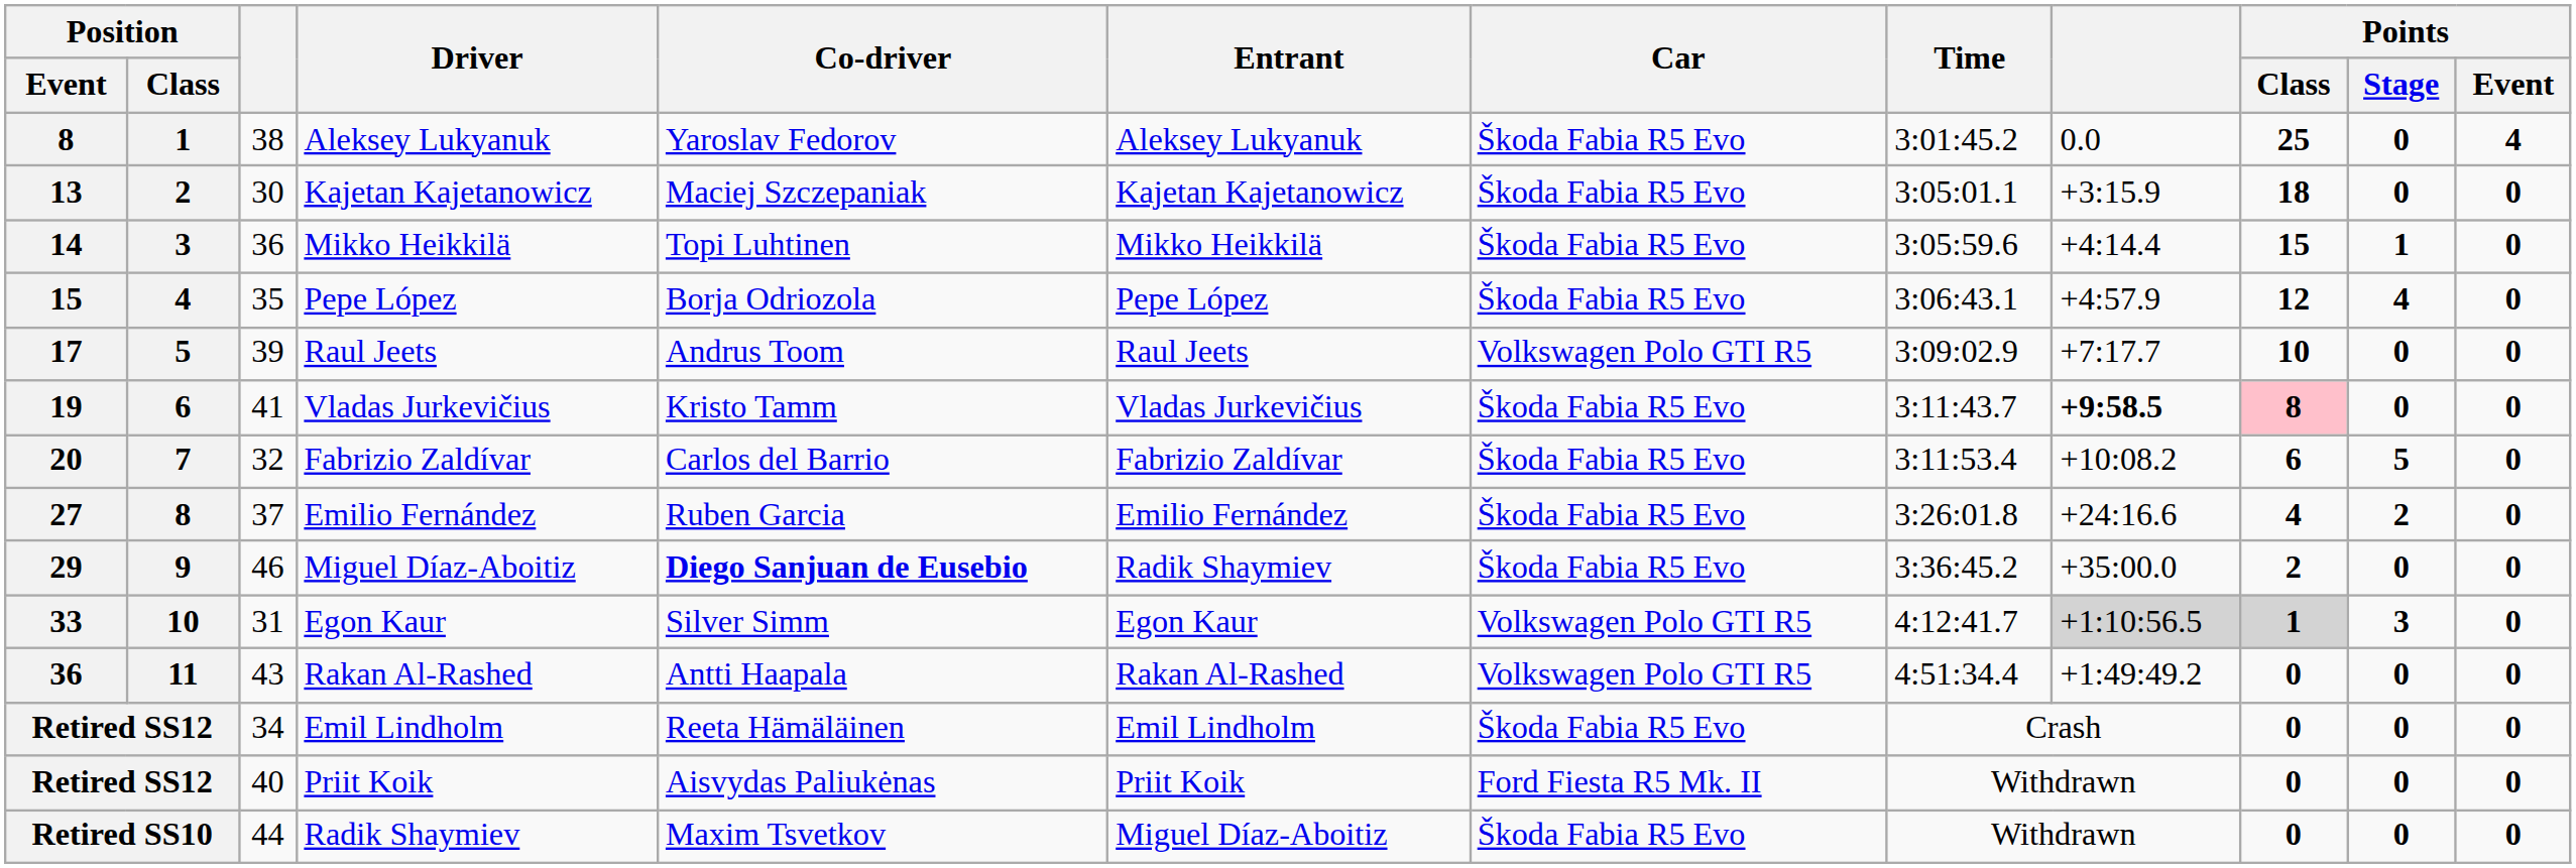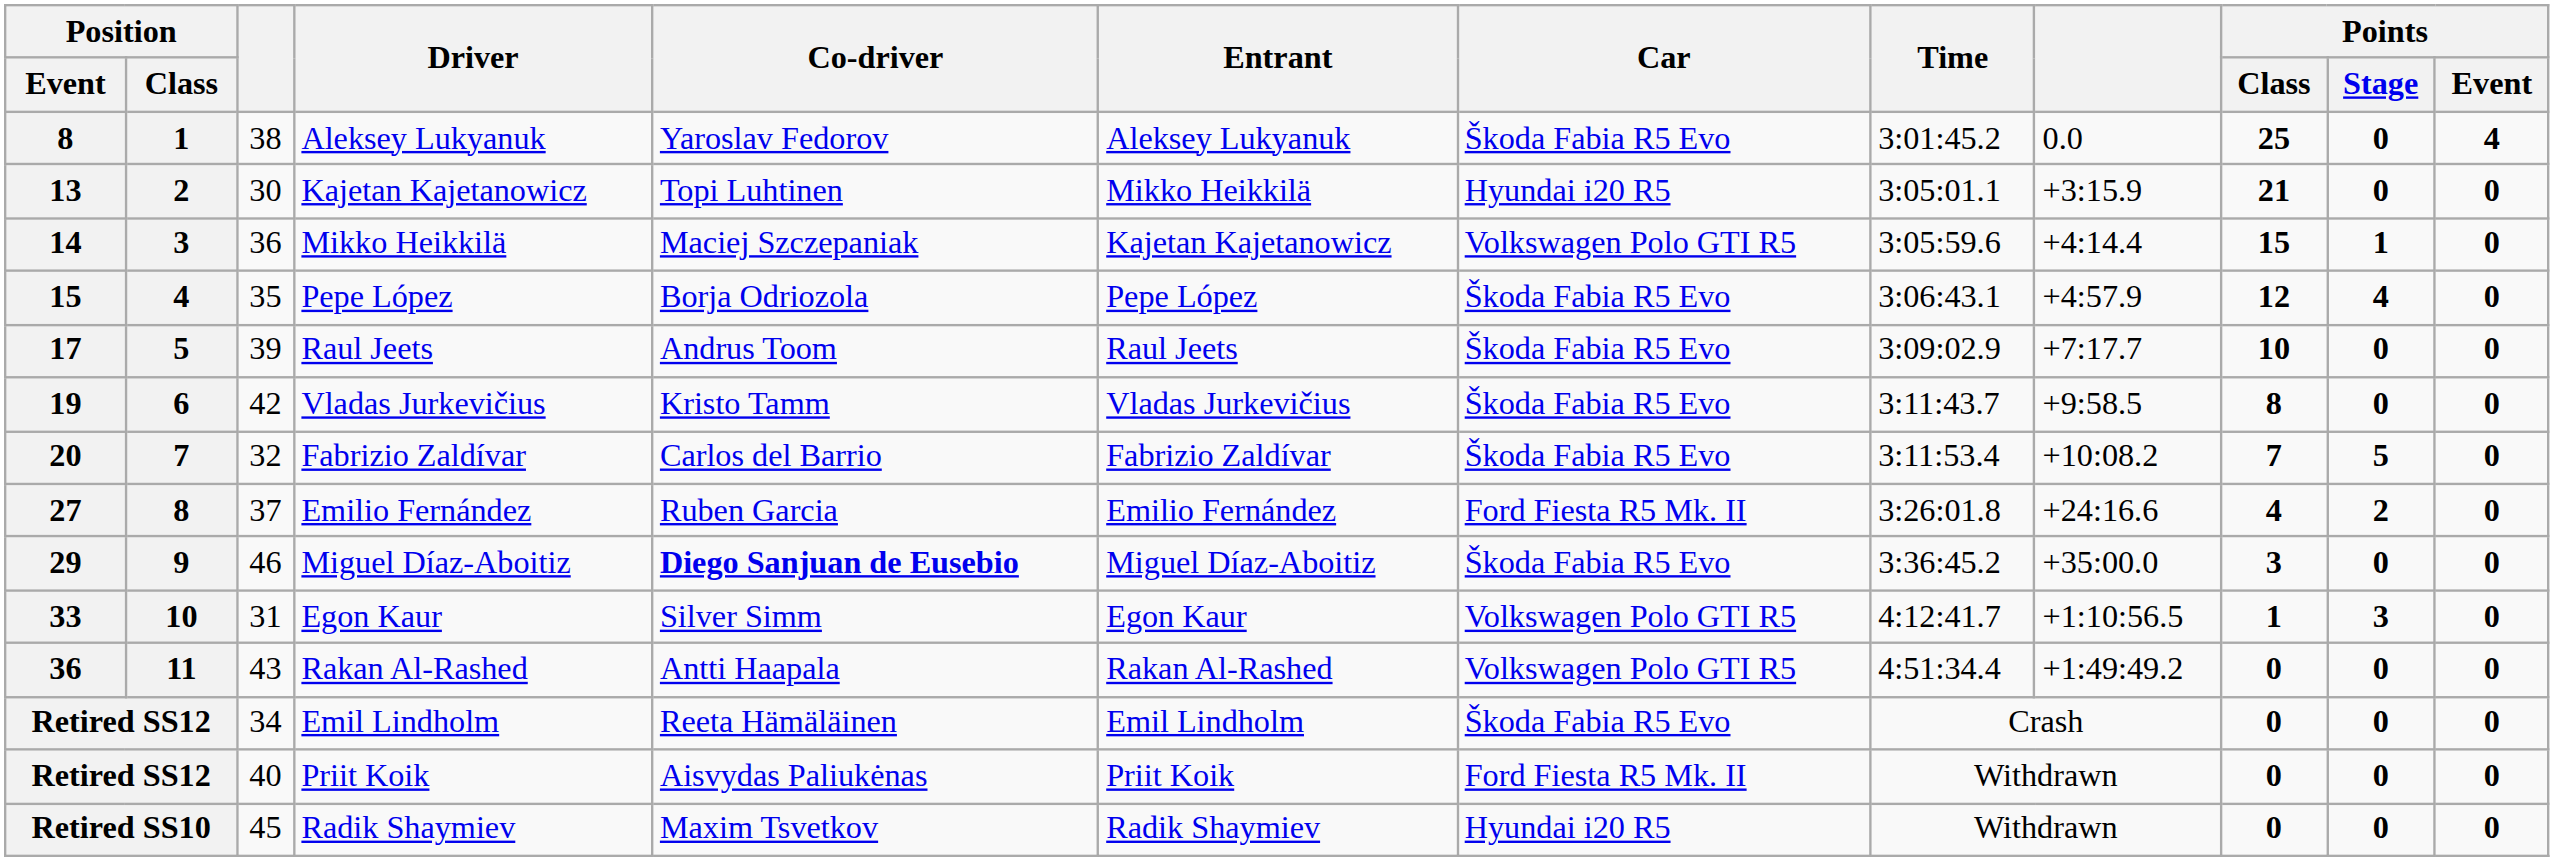13 | Co-driver: Maciej Szczepaniak -> Topi Luhtinen
13 | Entrant: Kajetan Kajetanowicz -> Mikko Heikkilä
13 | Car: Škoda Fabia R5 Evo -> Hyundai i20 R5
13 | Points / Class: 18 -> 21
14 | Co-driver: Topi Luhtinen -> Maciej Szczepaniak
14 | Entrant: Mikko Heikkilä -> Kajetan Kajetanowicz
14 | Car: Škoda Fabia R5 Evo -> Volkswagen Polo GTI R5
17 | Car: Volkswagen Polo GTI R5 -> Škoda Fabia R5 Evo
19 | column 3: 41 -> 42
19 | column 9: bold -> normal
19 | Points / Class: pink background -> no background
20 | Points / Class: 6 -> 7
27 | Car: Škoda Fabia R5 Evo -> Ford Fiesta R5 Mk. II
29 | Entrant: Radik Shaymiev -> Miguel Díaz-Aboitiz
29 | Points / Class: 2 -> 3
33 | column 9: lightgrey background -> no background
33 | Points / Class: lightgrey background -> no background
Retired SS10 | column 3: 44 -> 45
Retired SS10 | Entrant: Miguel Díaz-Aboitiz -> Radik Shaymiev
Retired SS10 | Car: Škoda Fabia R5 Evo -> Hyundai i20 R5
